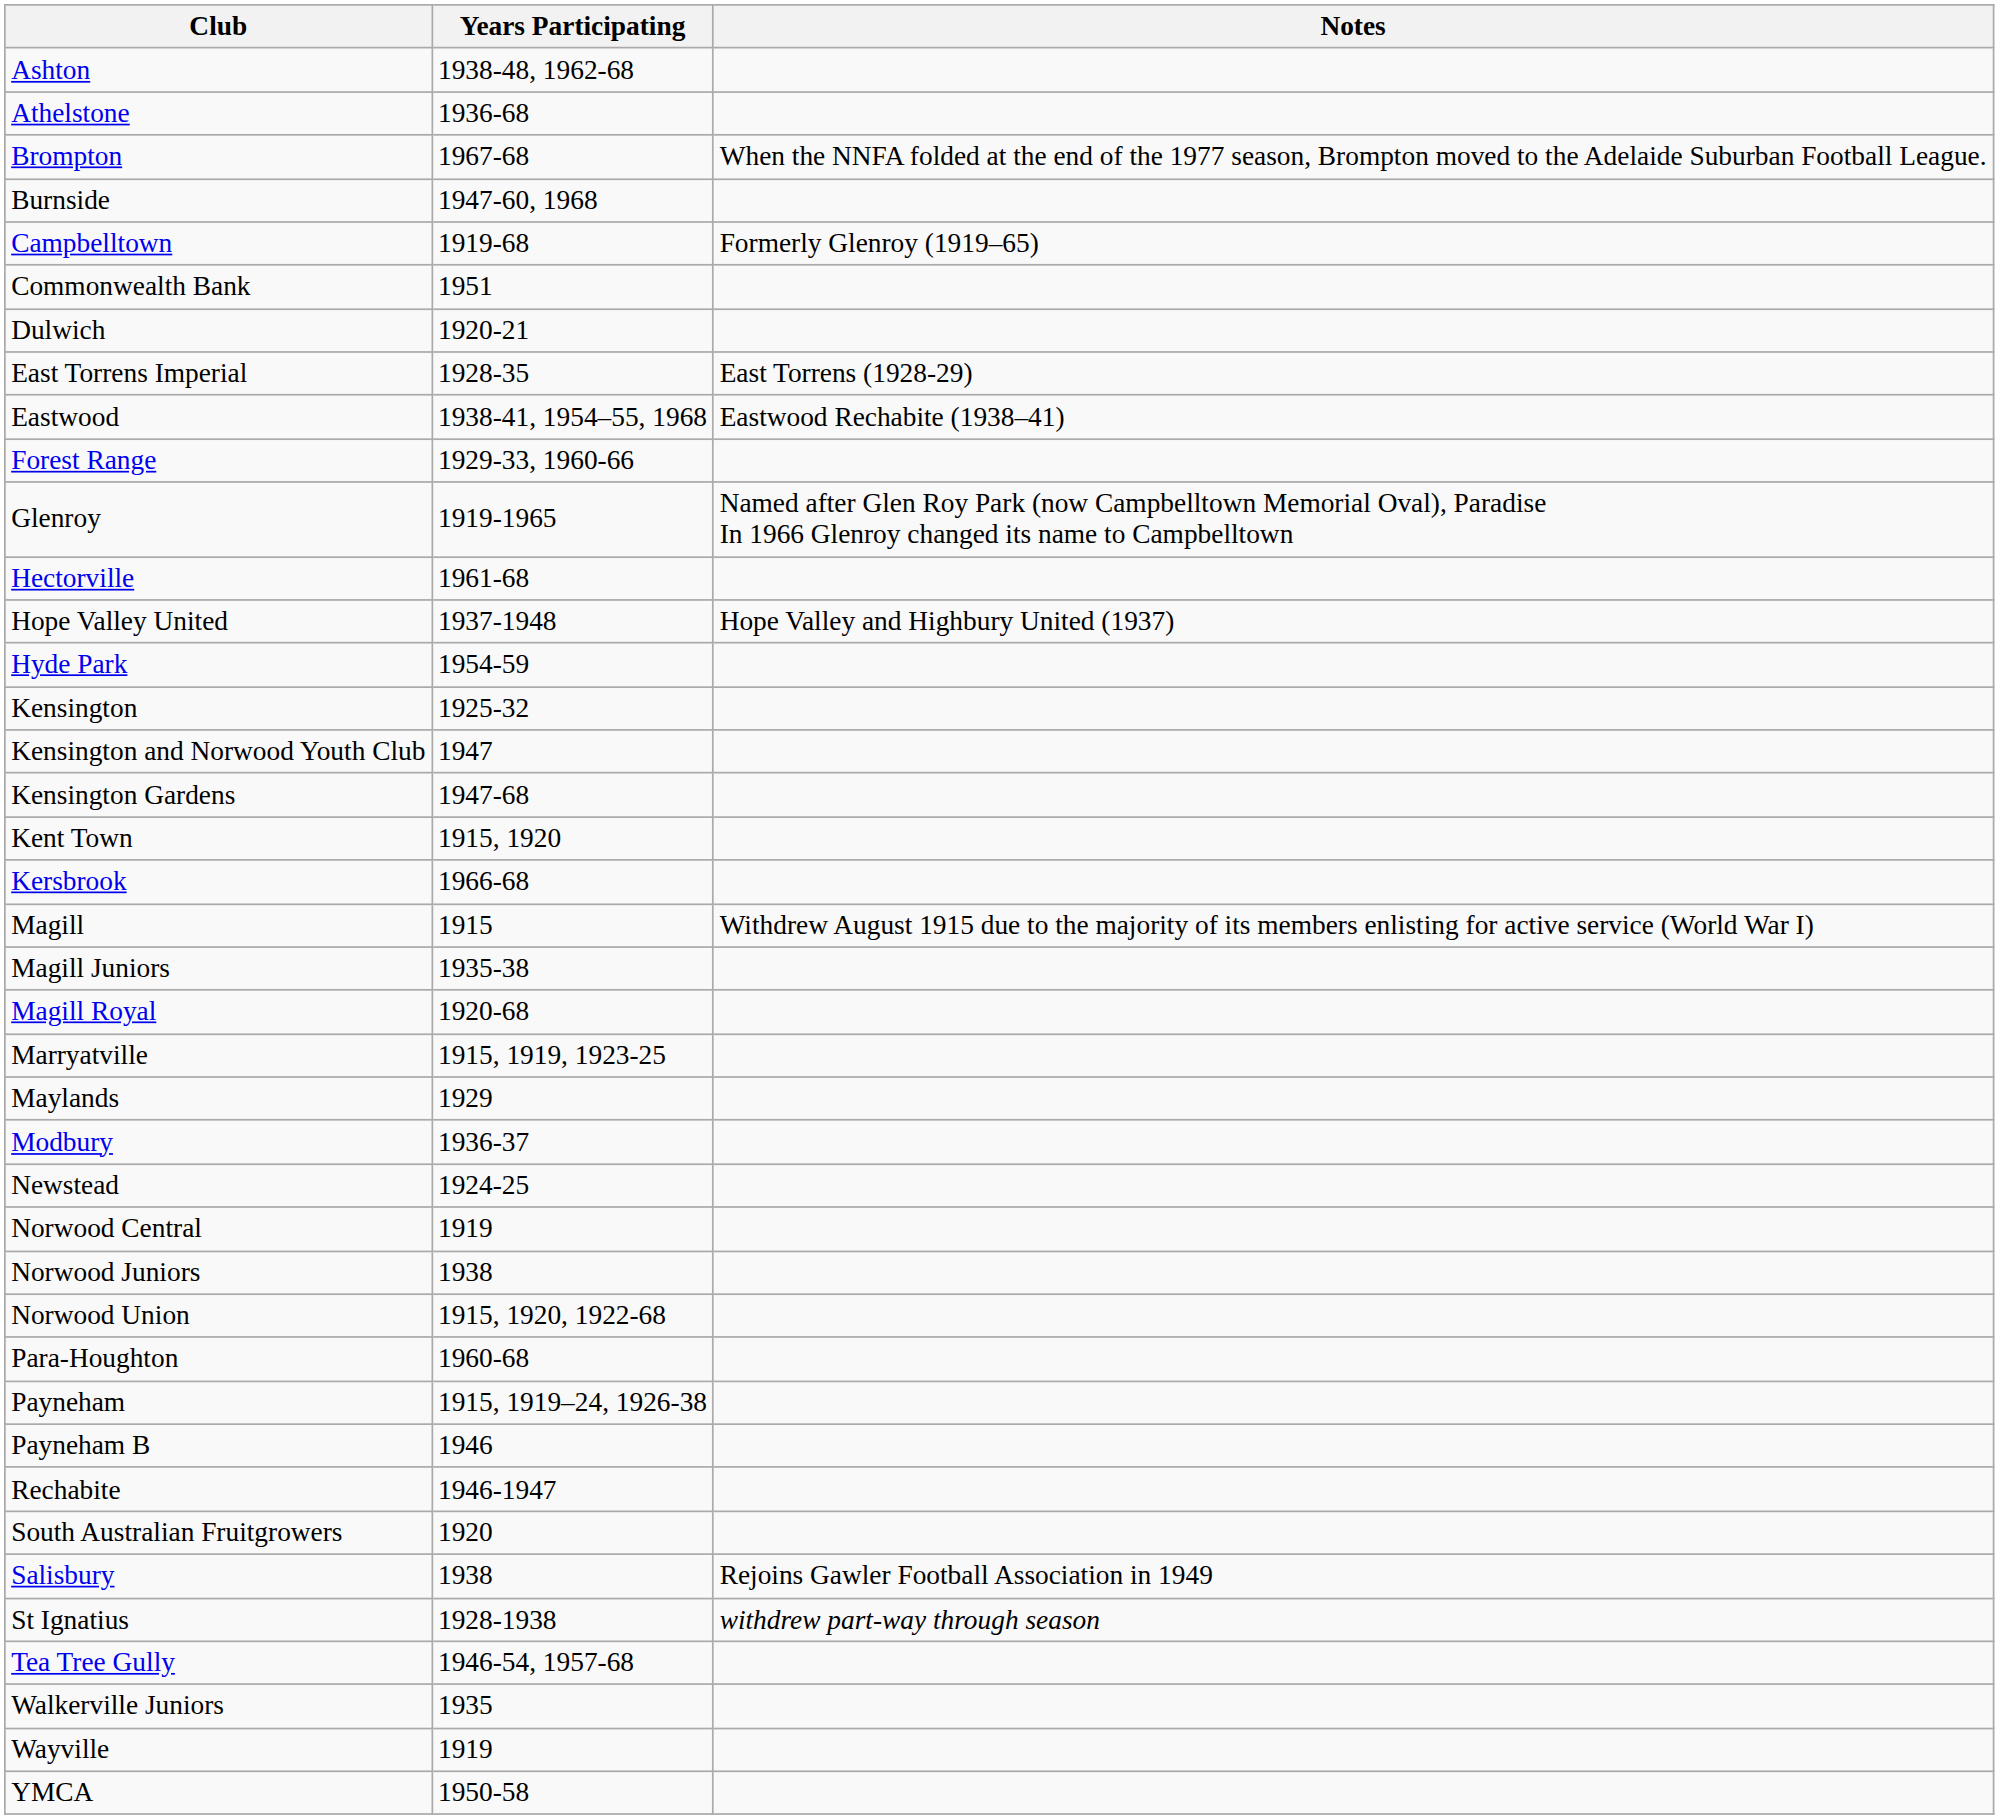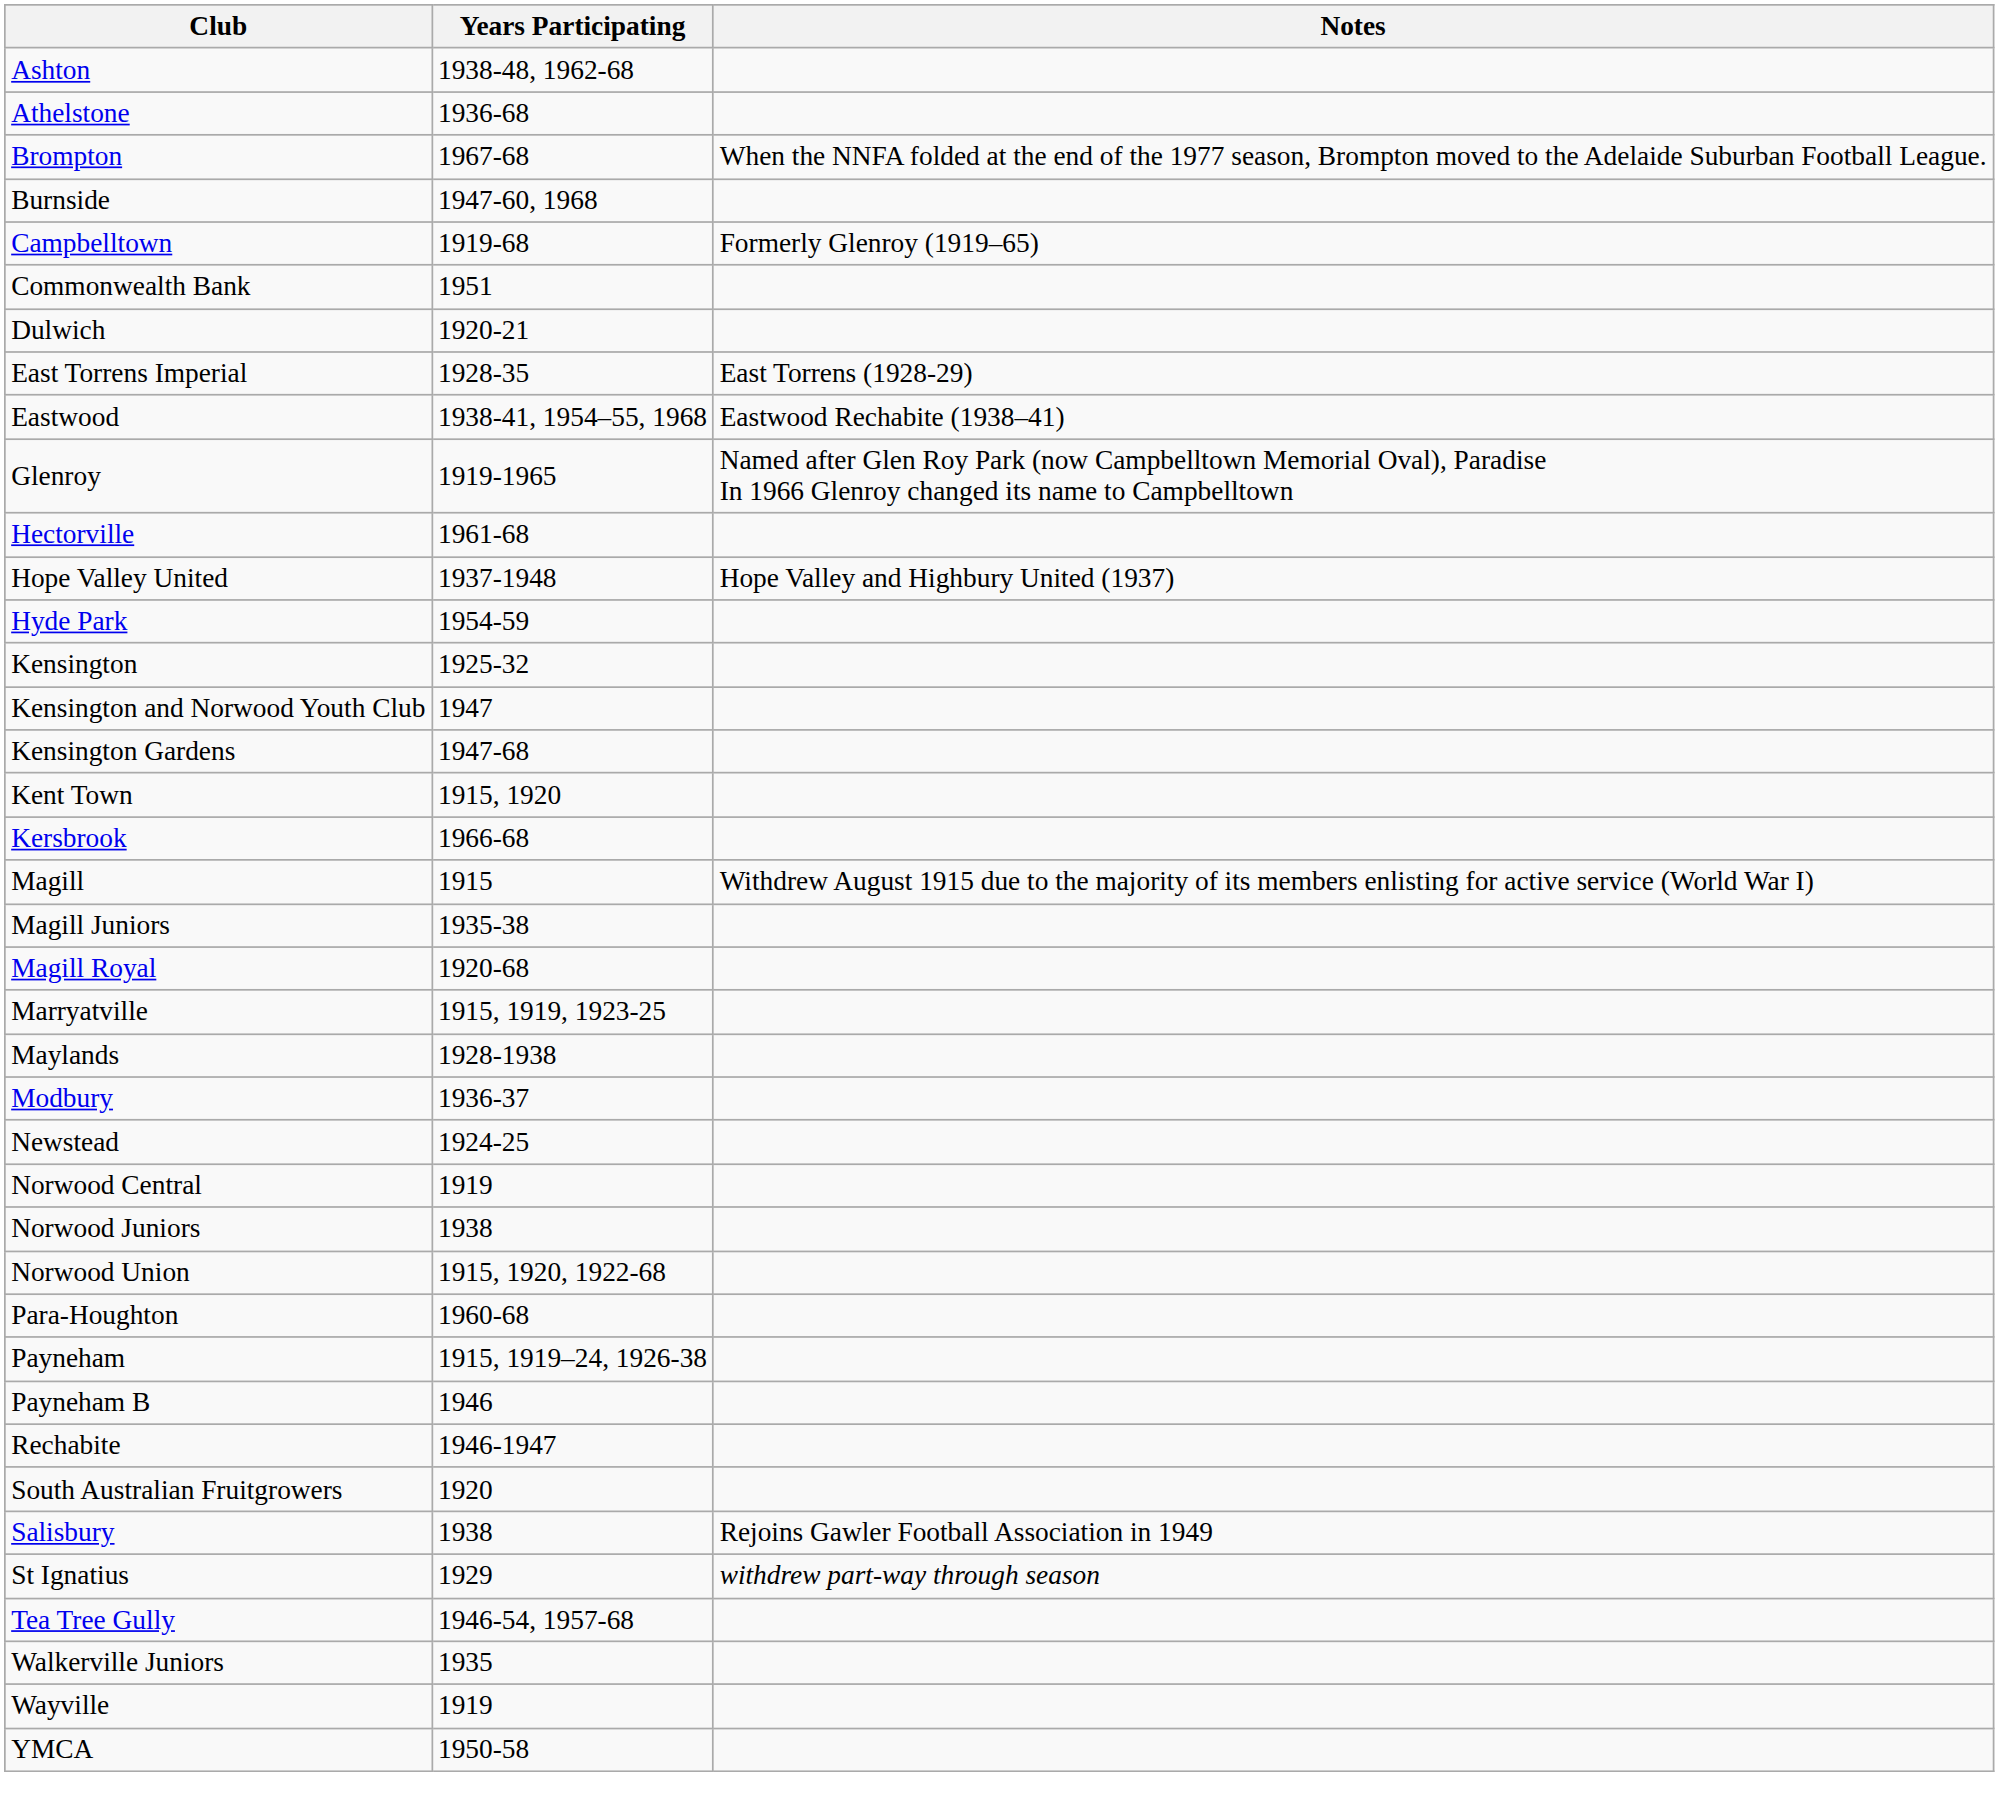- row: Forest Range | 1929-33, 1960-66
Maylands | Years Participating: 1929 -> 1928-1938
St Ignatius | Years Participating: 1928-1938 -> 1929
